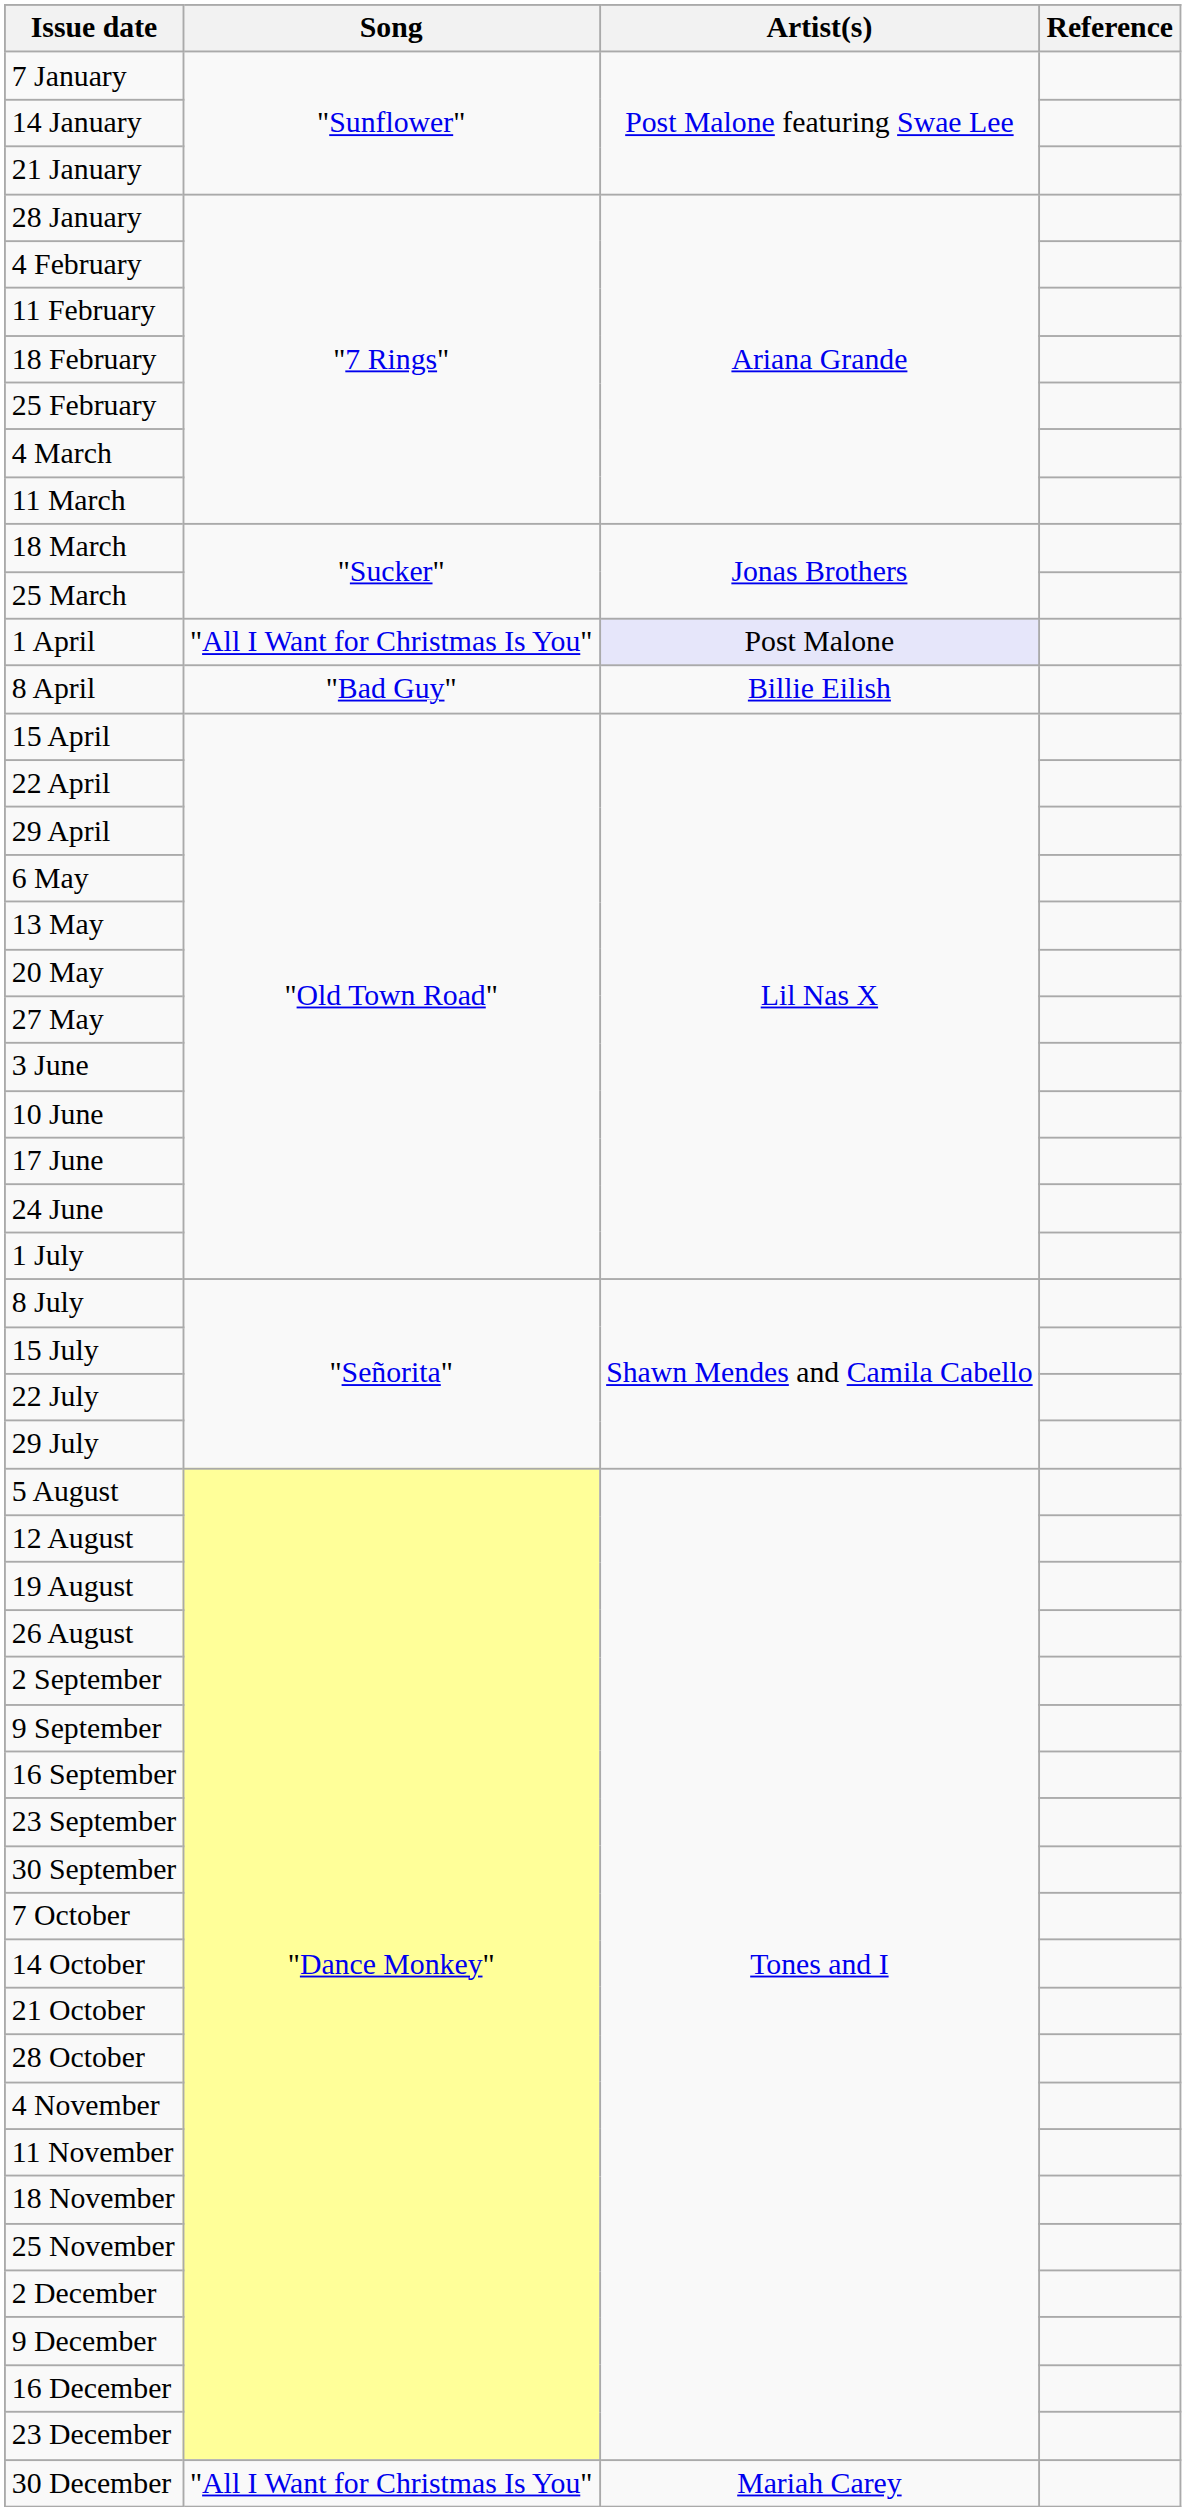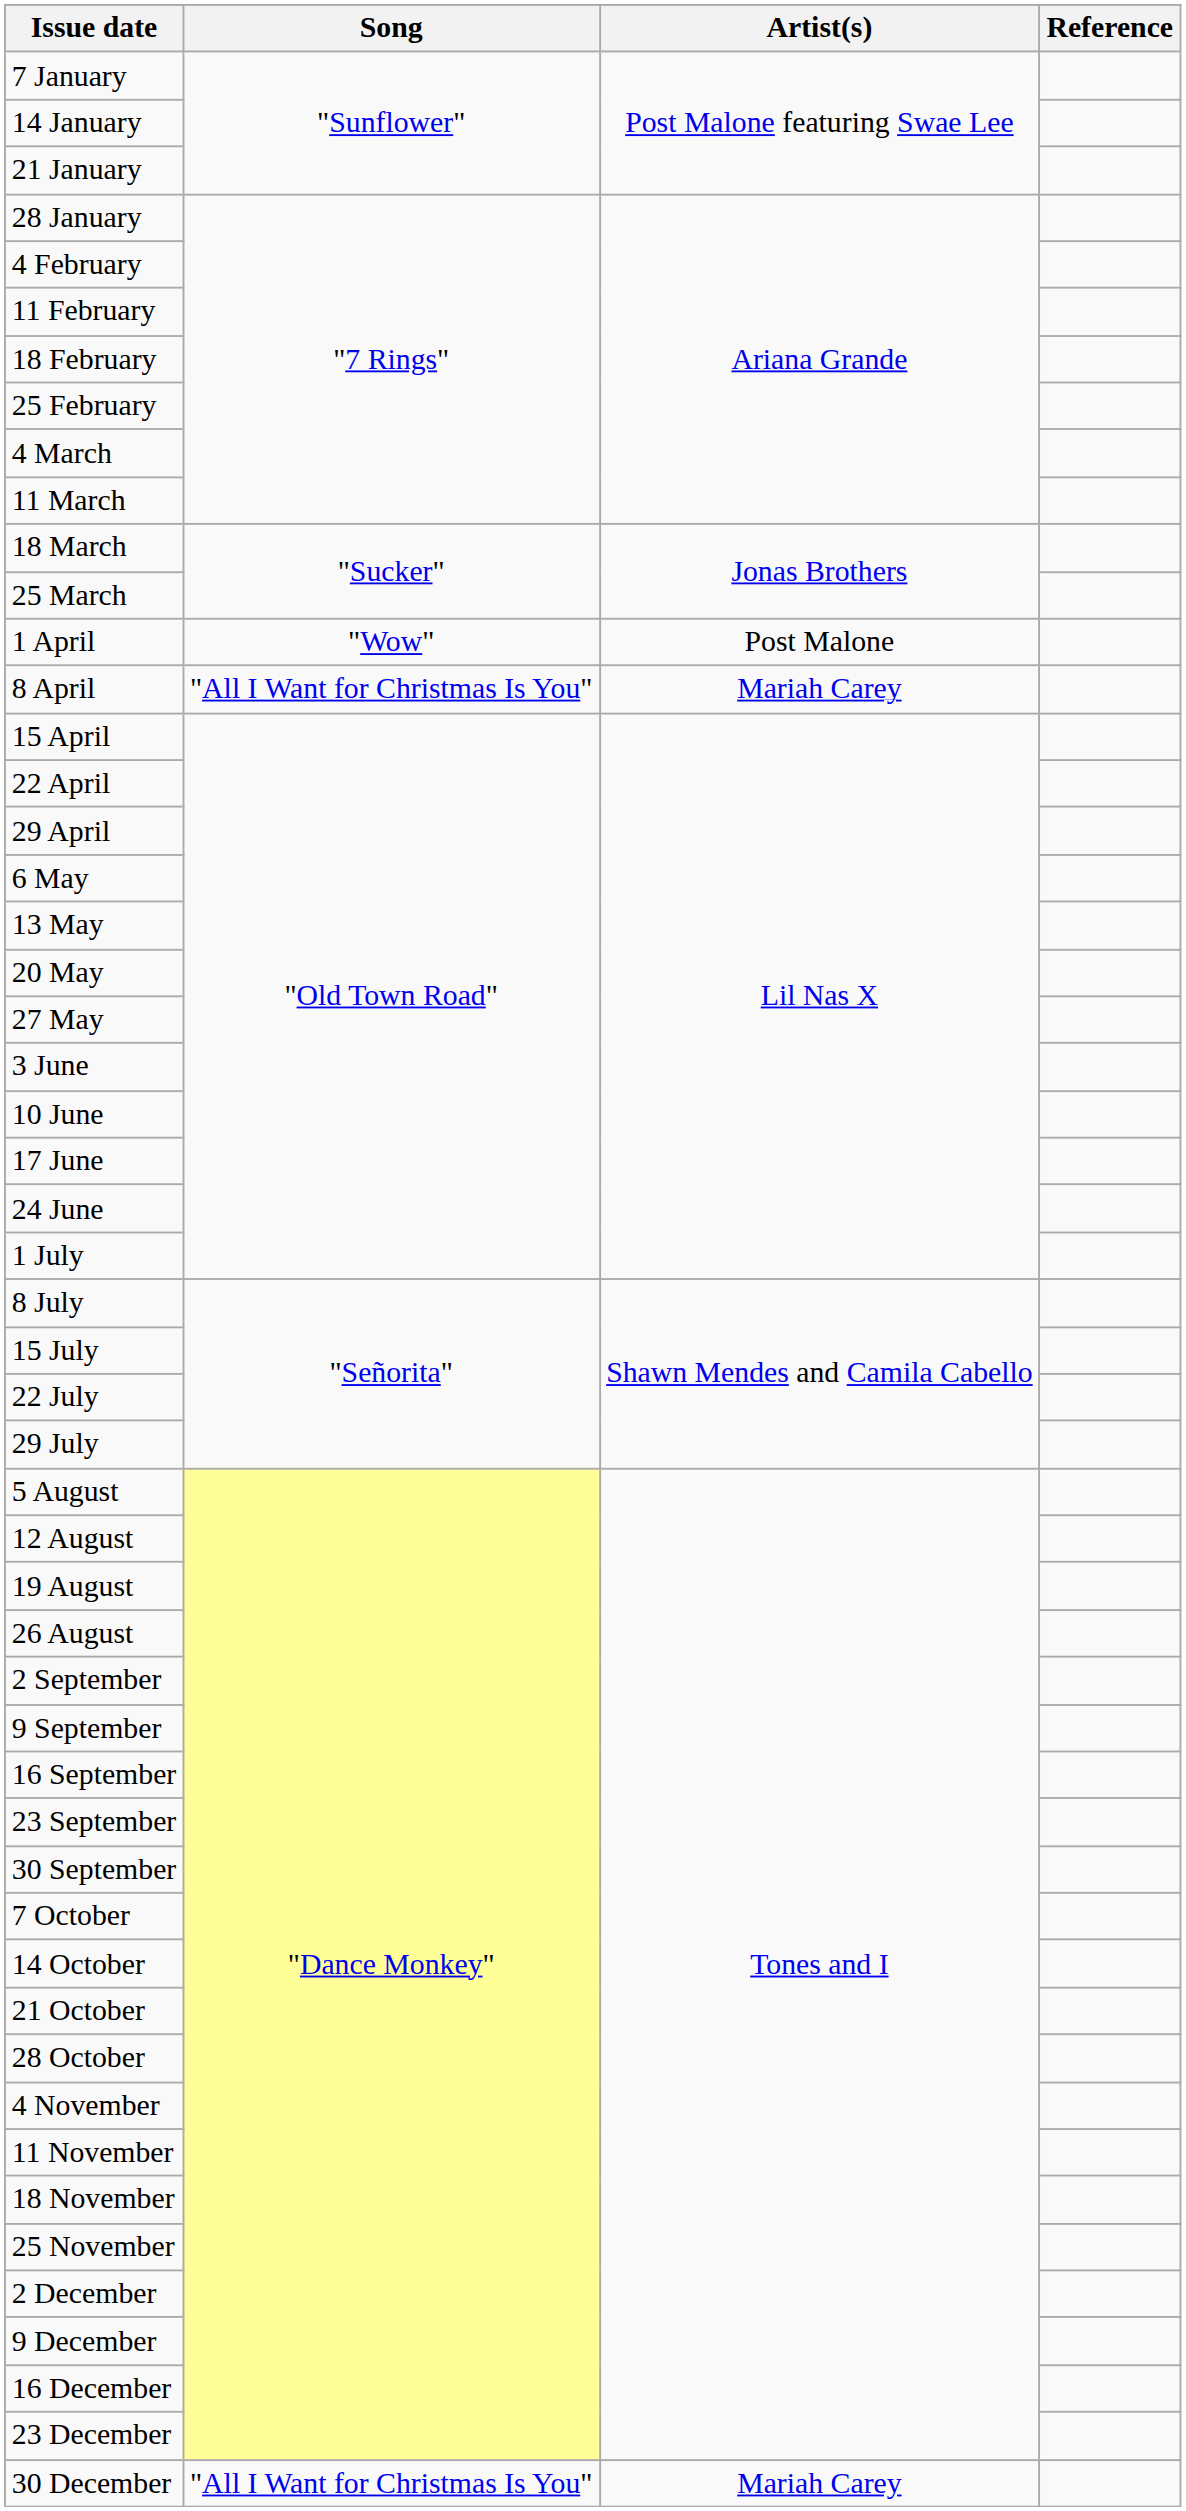1 April | Song: "All I Want for Christmas Is You" -> "Wow"
1 April | Artist(s): lavender background -> no background
8 April | Song: "Bad Guy" -> "All I Want for Christmas Is You"
8 April | Artist(s): Billie Eilish -> Mariah Carey
